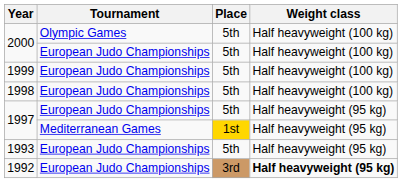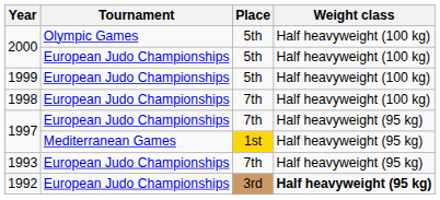1998 | Place: 5th -> 7th
1997 / European Judo Championships | Place: 5th -> 7th
1993 | Place: 5th -> 7th
